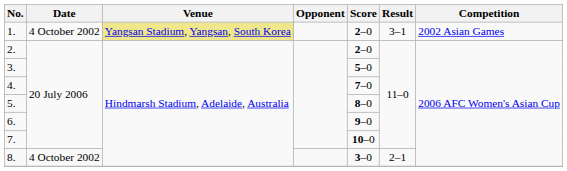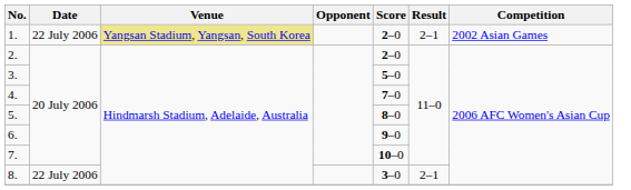1. | Date: 4 October 2002 -> 22 July 2006
1. | Result: 3–1 -> 2–1
8. | Date: 4 October 2002 -> 22 July 2006
